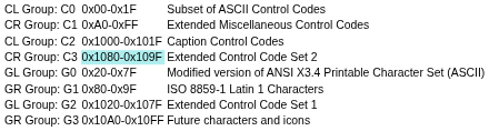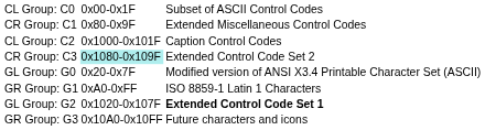CR Group: C1 | column 2: 0xA0-0xFF -> 0x80-0x9F
GR Group: G1 | column 2: 0x80-0x9F -> 0xA0-0xFF
GL Group: G2 | column 3: normal -> bold
